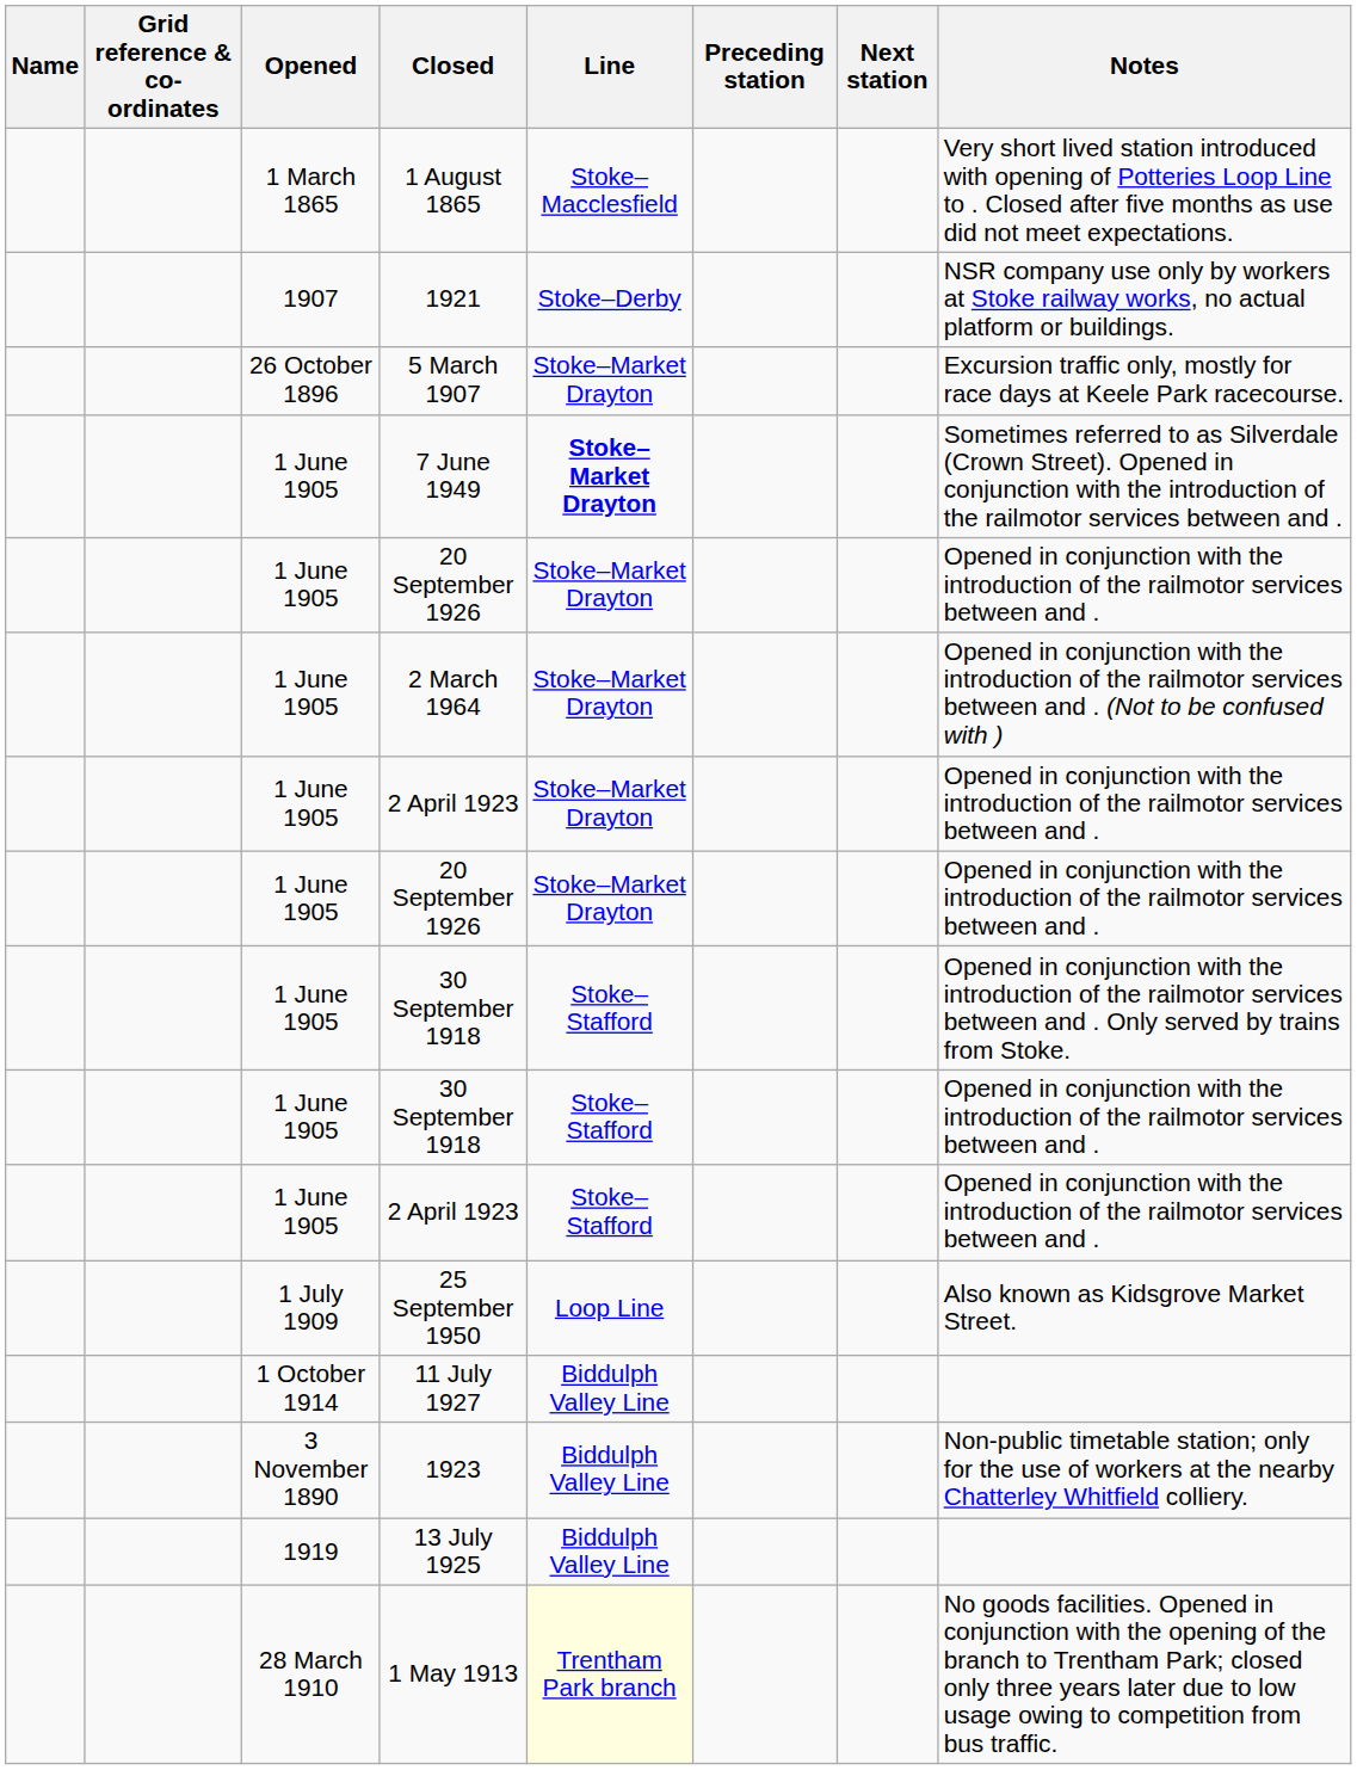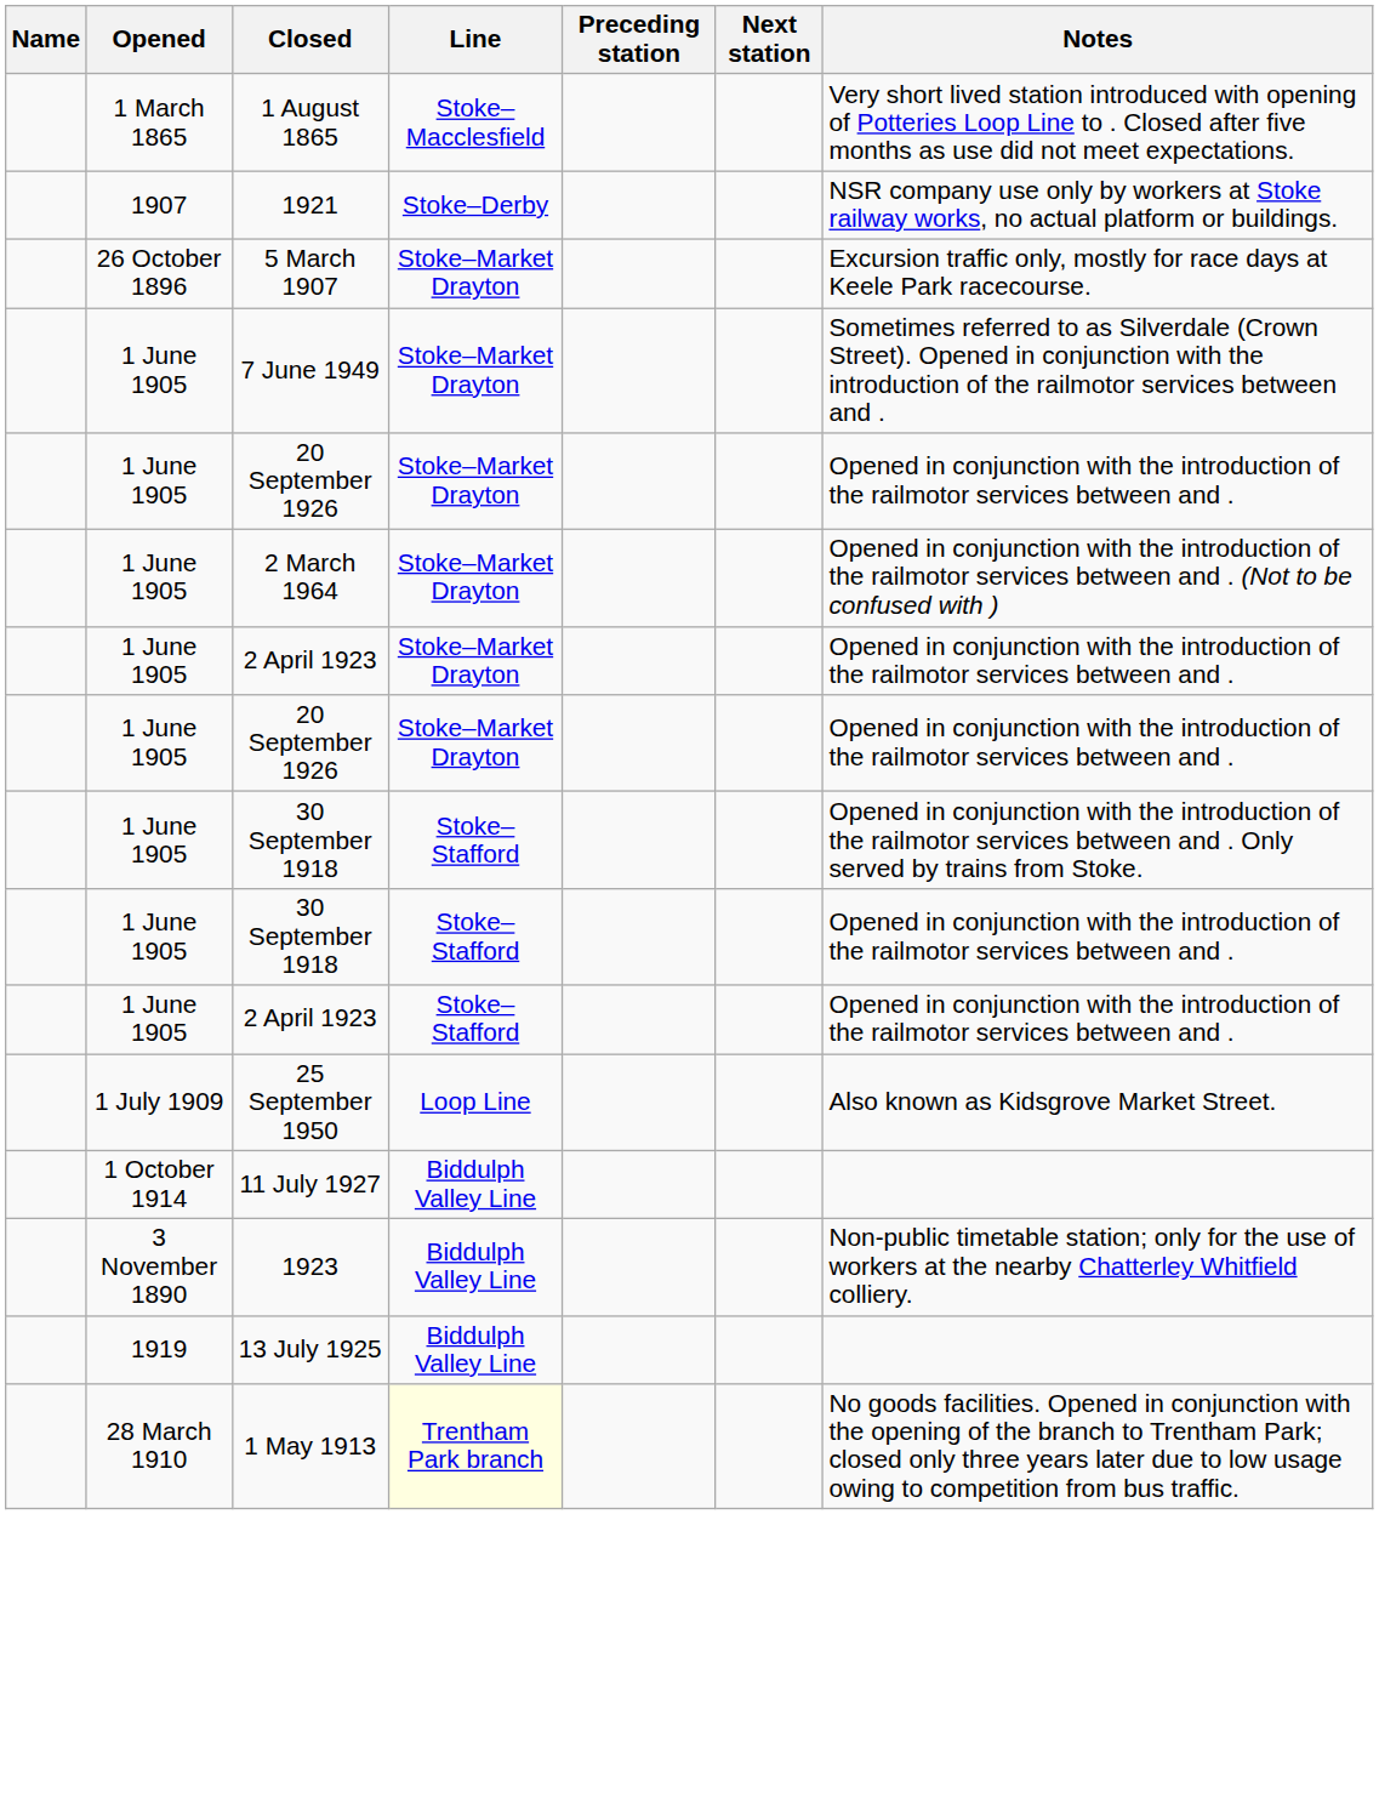- column: Grid reference & co-ordinates
7 June 1949 | Line: bold -> normal
